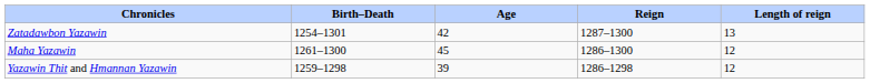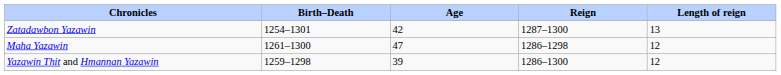Maha Yazawin | Age: 45 -> 47
Maha Yazawin | Reign: 1286–1300 -> 1286–1298
Yazawin Thit and Hmannan Yazawin | Reign: 1286–1298 -> 1286–1300
